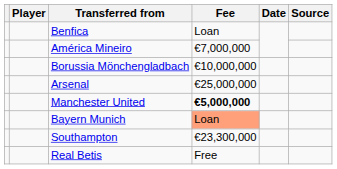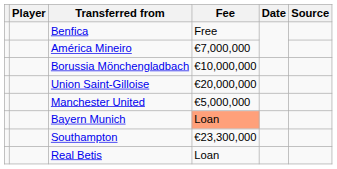Benfica | Fee: Loan -> Free
- row: Arsenal | €25,000,000
+ row: Union Saint-Gilloise | €20,000,000
Manchester United | Fee: bold -> normal
Real Betis | Fee: Free -> Loan
